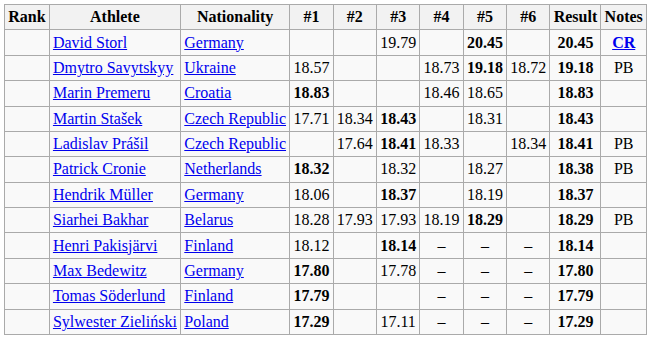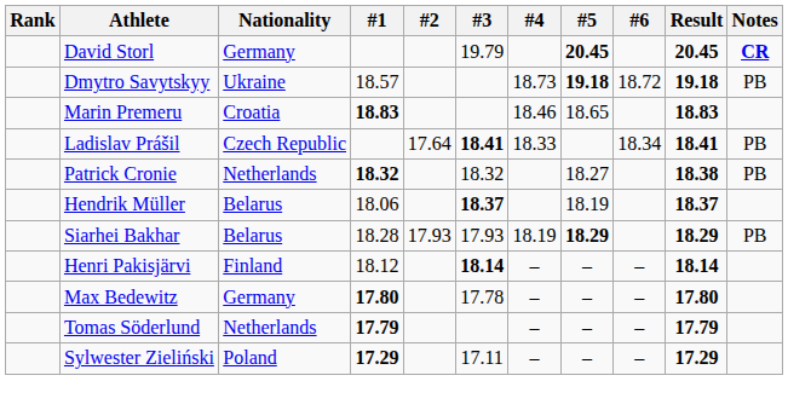- row: Martin Stašek | Czech Republic | 17.71 | 18.34 | 18.43 | 18.31 | 18.43
Hendrik Müller | Nationality: Germany -> Belarus
Tomas Söderlund | Nationality: Finland -> Netherlands
